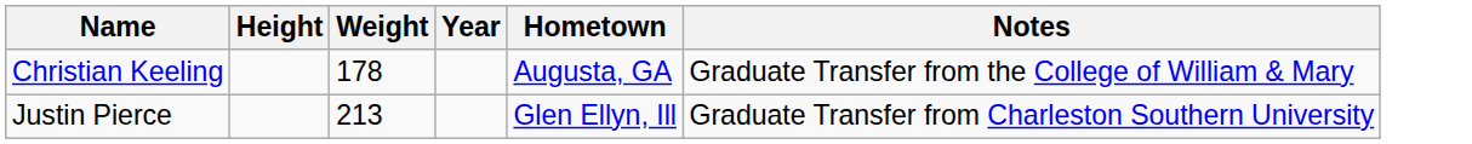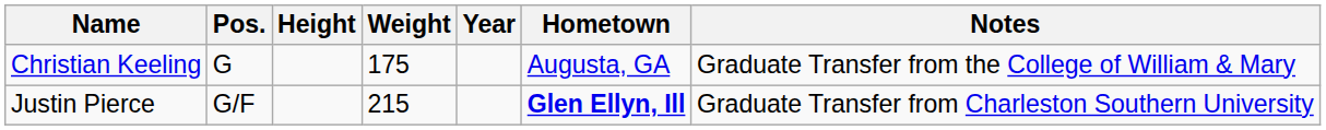+ column: Pos. | G | G/F
Christian Keeling | Weight: 178 -> 175
Justin Pierce | Weight: 213 -> 215
Justin Pierce | Hometown: normal -> bold
